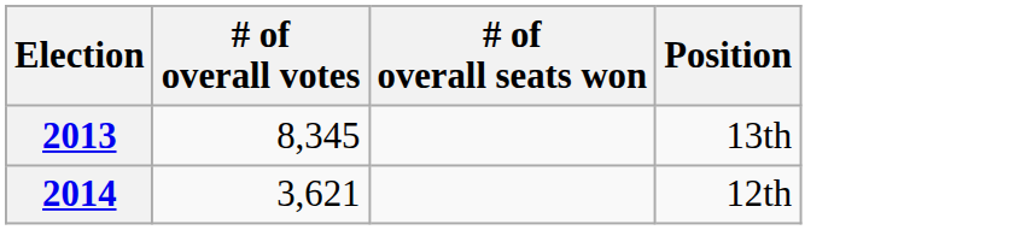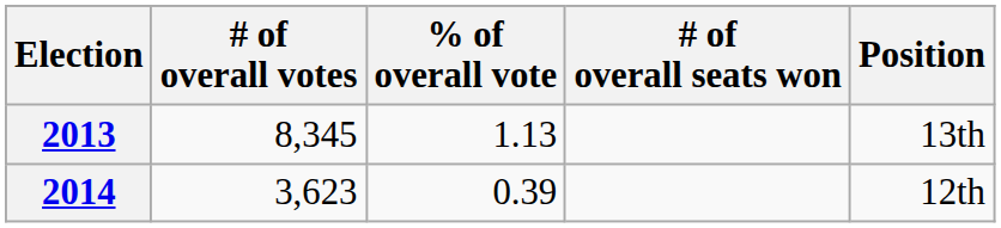+ column: % of overall vote | 1.13 | 0.39
2014 | # of overall votes: 3,621 -> 3,623
